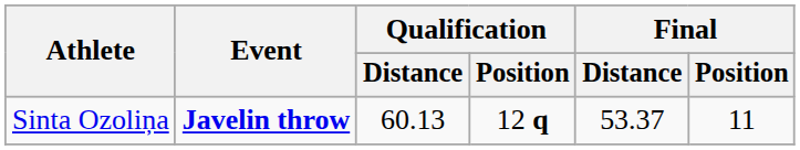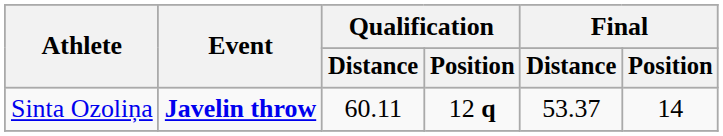Sinta Ozoliņa | Qualification / Distance: 60.13 -> 60.11
Sinta Ozoliņa | Final / Position: 11 -> 14
